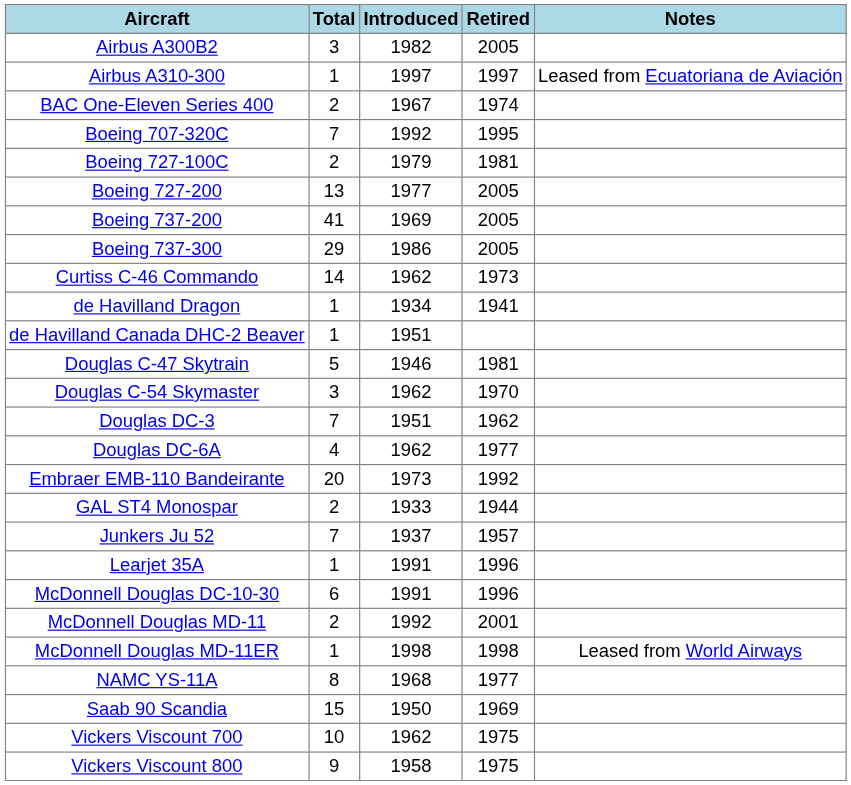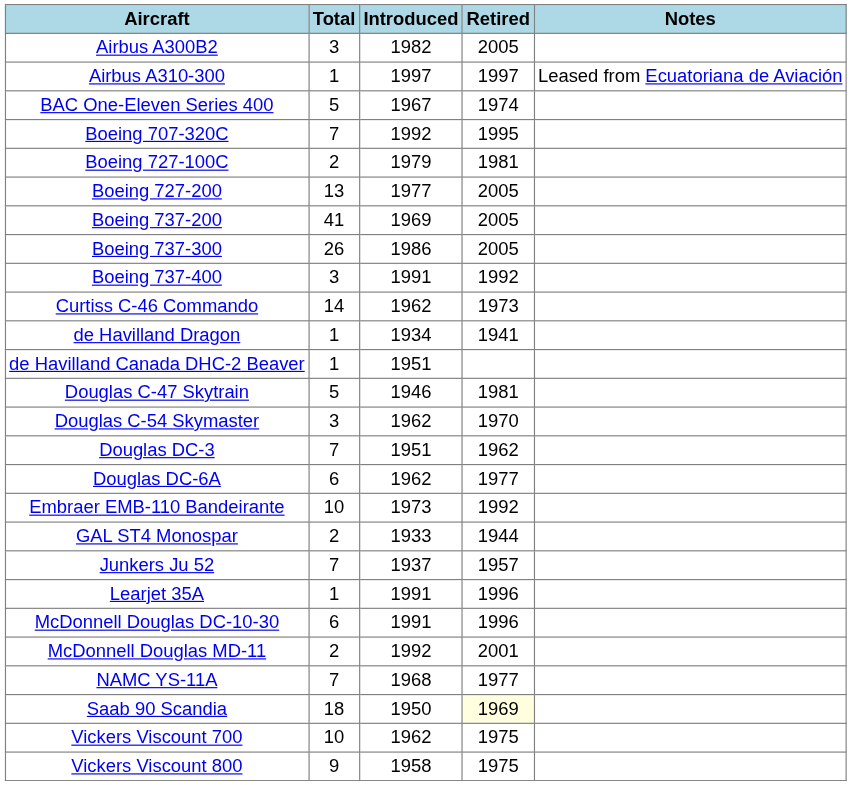BAC One-Eleven Series 400 | Total: 2 -> 5
Boeing 737-300 | Total: 29 -> 26
+ row: Boeing 737-400 | 3 | 1991 | 1992
Douglas DC-6A | Total: 4 -> 6
Embraer EMB-110 Bandeirante | Total: 20 -> 10
- row: McDonnell Douglas MD-11ER | 1 | 1998 | 1998 | Leased from World Airways
NAMC YS-11A | Total: 8 -> 7
Saab 90 Scandia | Total: 15 -> 18
Saab 90 Scandia | Retired: no background -> lightyellow background
